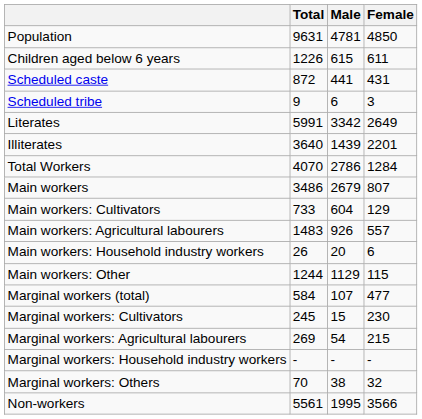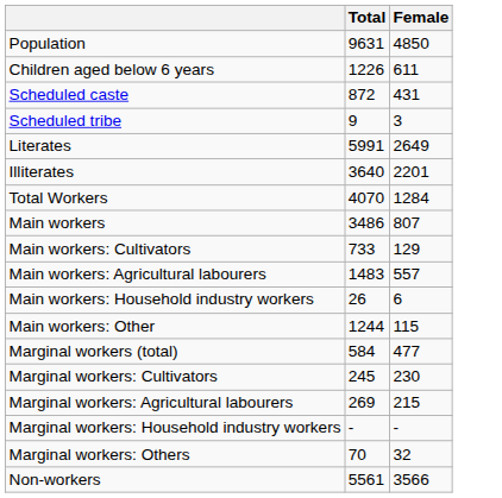- column: Male | 4781 | 615 | 441 | 6 | 3342 | 1439 | 2786 | 2679 | 604 | 926 | 20 | 1129 | 107 | 15 | 54 | - | 38 | 1995
